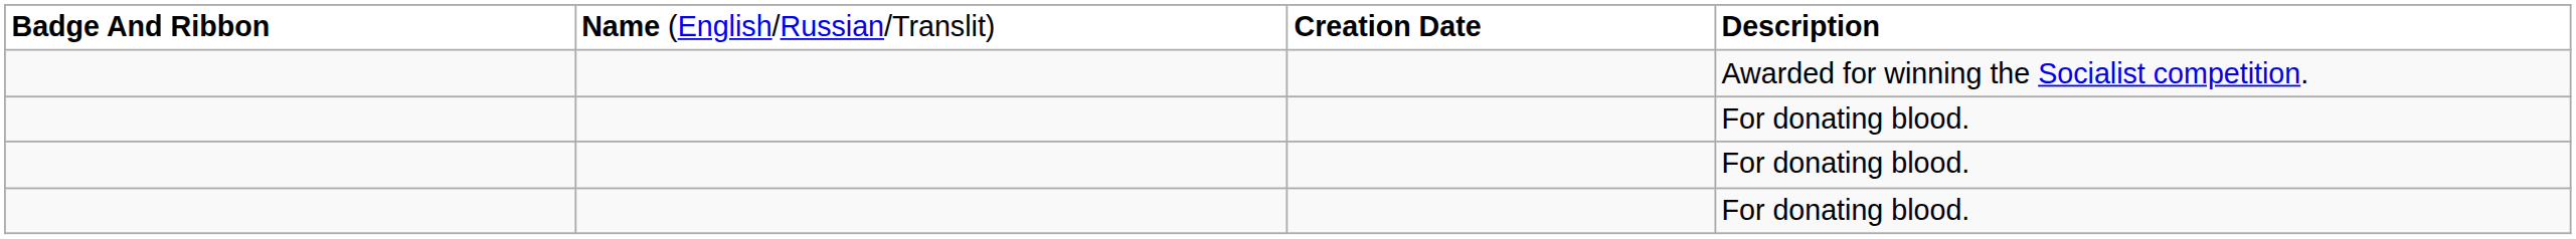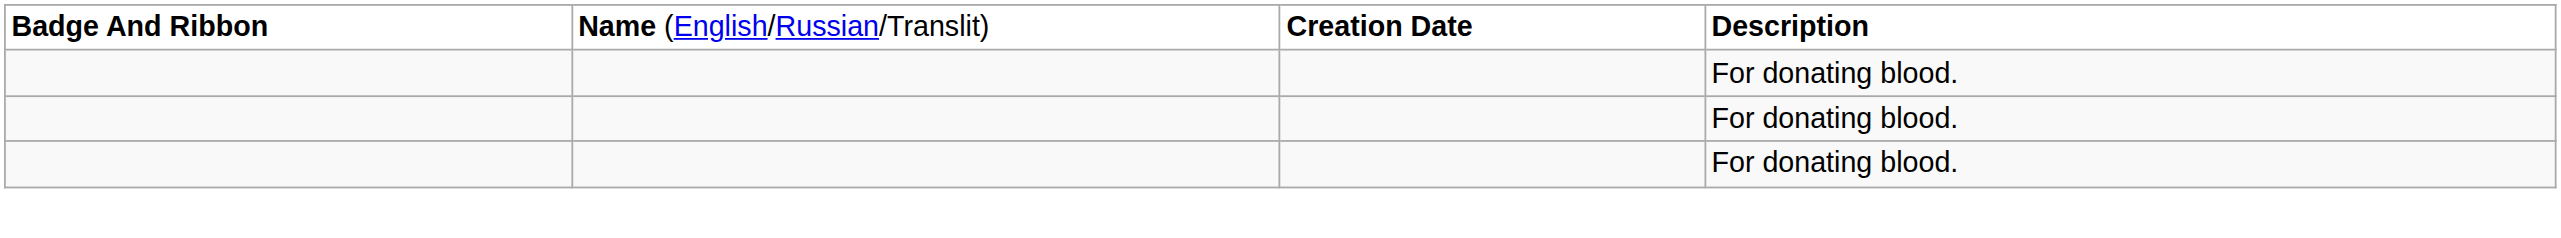- row: Awarded for winning the Socialist competition.
